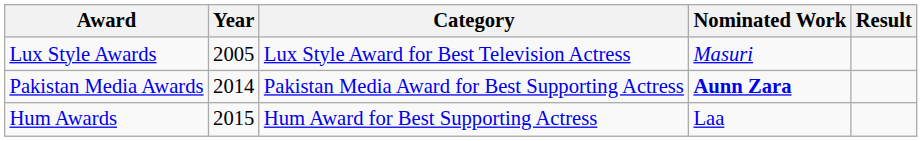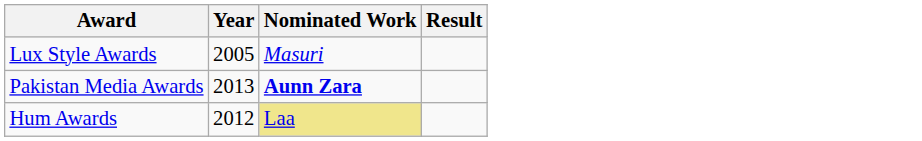- column: Category | Lux Style Award for Best Television Actress | Pakistan Media Award for Best Supporting Actress | Hum Award for Best Supporting Actress
Pakistan Media Awards | Year: 2014 -> 2013
Hum Awards | Year: 2015 -> 2012
Hum Awards | Nominated Work: no background -> khaki background
